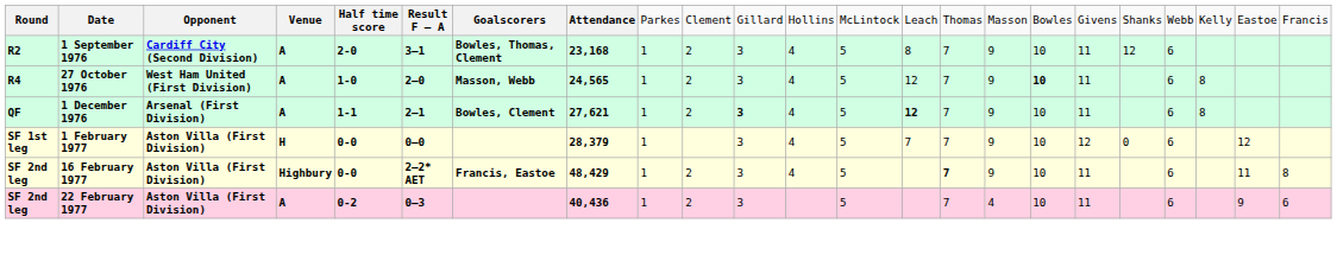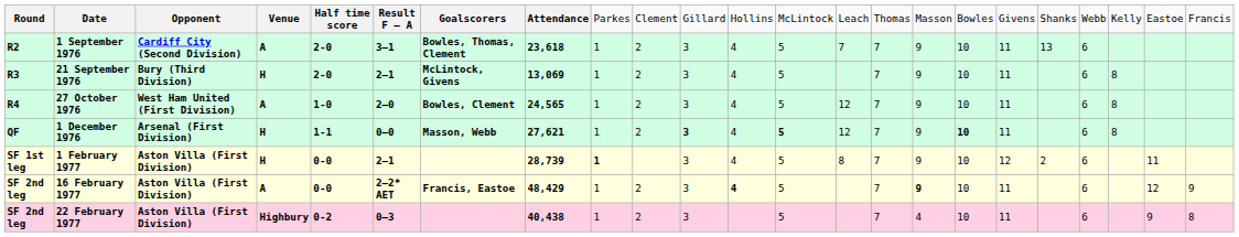1 September 1976 | column 8: 23,168 -> 23,618
1 September 1976 | column 14: 8 -> 7
1 September 1976 | column 19: 12 -> 13
+ row: R3 | 21 September 1976 | Bury (Third Division) | H | 2-0 | 2–1 | McLintock, Givens | 13,069 | 1 | 2 | 3 | 4 | 5 | 7 | 9 | 10 | 11 | 6 | 8
27 October 1976 | column 7: Masson, Webb -> Bowles, Clement
27 October 1976 | column 17: bold -> normal
1 December 1976 | column 4: A -> H
1 December 1976 | column 6: 2–1 -> 0–0
1 December 1976 | column 7: Bowles, Clement -> Masson, Webb
1 December 1976 | column 13: normal -> bold
1 December 1976 | column 14: bold -> normal
1 December 1976 | column 17: normal -> bold
1 February 1977 | column 6: 0–0 -> 2–1
1 February 1977 | column 8: 28,379 -> 28,739
1 February 1977 | column 9: normal -> bold
1 February 1977 | column 14: 7 -> 8
1 February 1977 | column 19: 0 -> 2
1 February 1977 | column 22: 12 -> 11
16 February 1977 | column 4: Highbury -> A
16 February 1977 | column 12: normal -> bold
16 February 1977 | column 15: bold -> normal
16 February 1977 | column 16: normal -> bold
16 February 1977 | column 22: 11 -> 12
16 February 1977 | column 23: 8 -> 9
22 February 1977 | column 4: A -> Highbury
22 February 1977 | column 8: 40,436 -> 40,438
22 February 1977 | column 23: 6 -> 8
